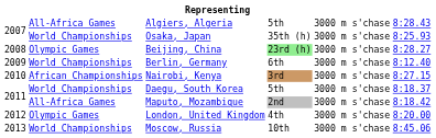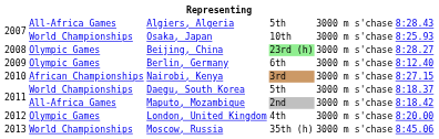Osaka, Japan | column 4: 35th (h) -> 10th
Berlin, Germany | column 2: World Championships -> Olympic Games
Moscow, Russia | column 4: 10th -> 35th (h)
